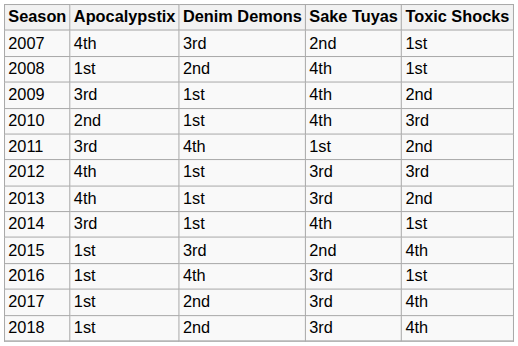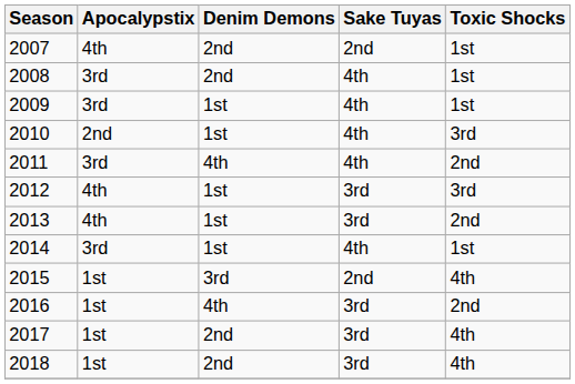2007 | Denim Demons: 3rd -> 2nd
2008 | Apocalypstix: 1st -> 3rd
2009 | Toxic Shocks: 2nd -> 1st
2011 | Sake Tuyas: 1st -> 4th
2016 | Toxic Shocks: 1st -> 2nd
